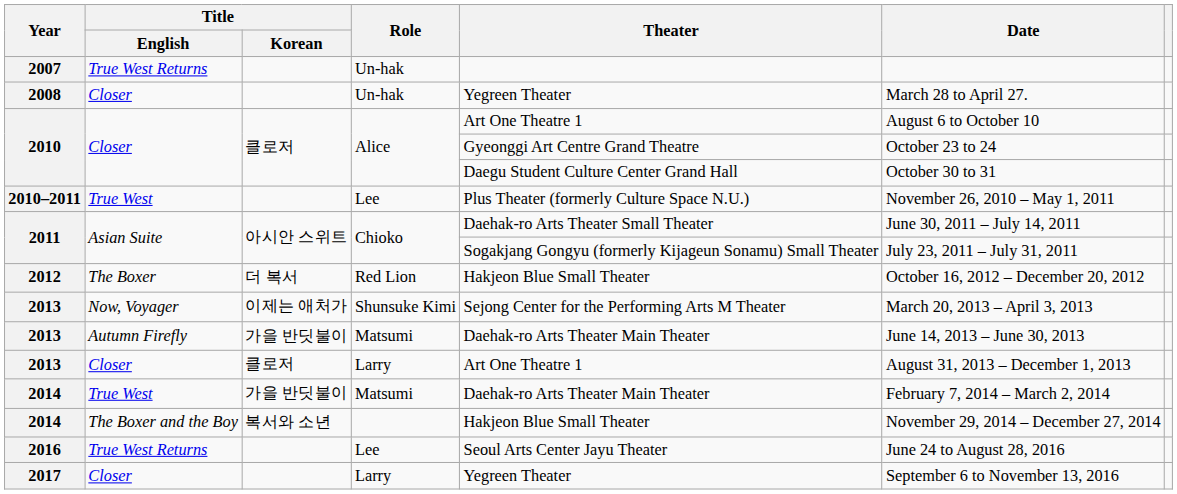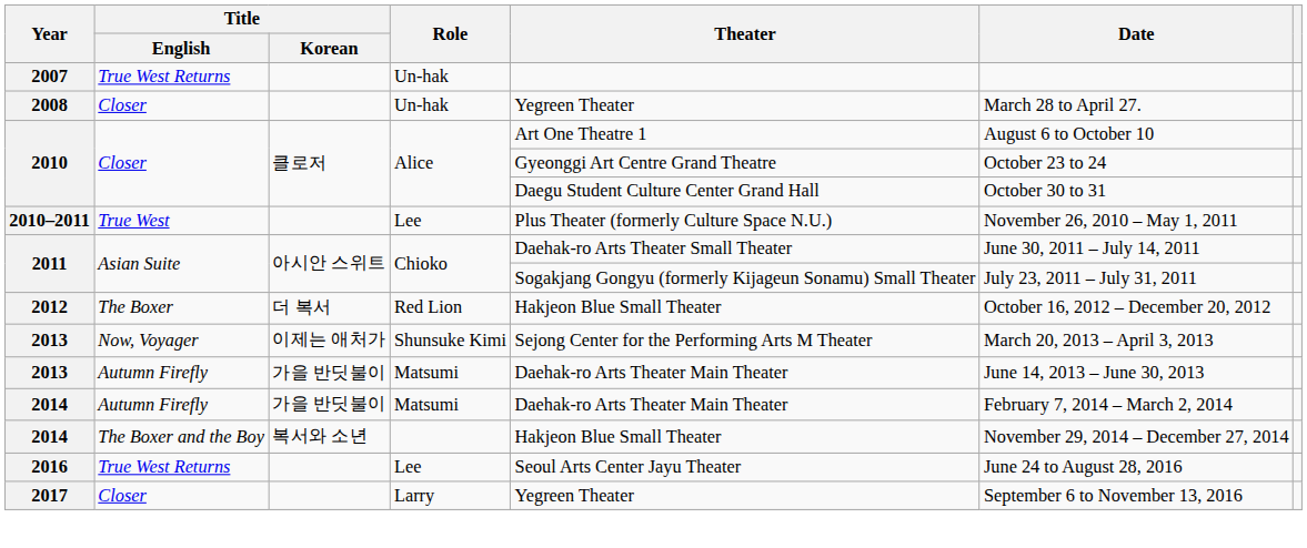- row: 2013 | Closer | 클로저 | Larry | Art One Theatre 1 | August 31, 2013 – December 1, 2013
2014 / Matsumi | Title / English: True West -> Autumn Firefly
